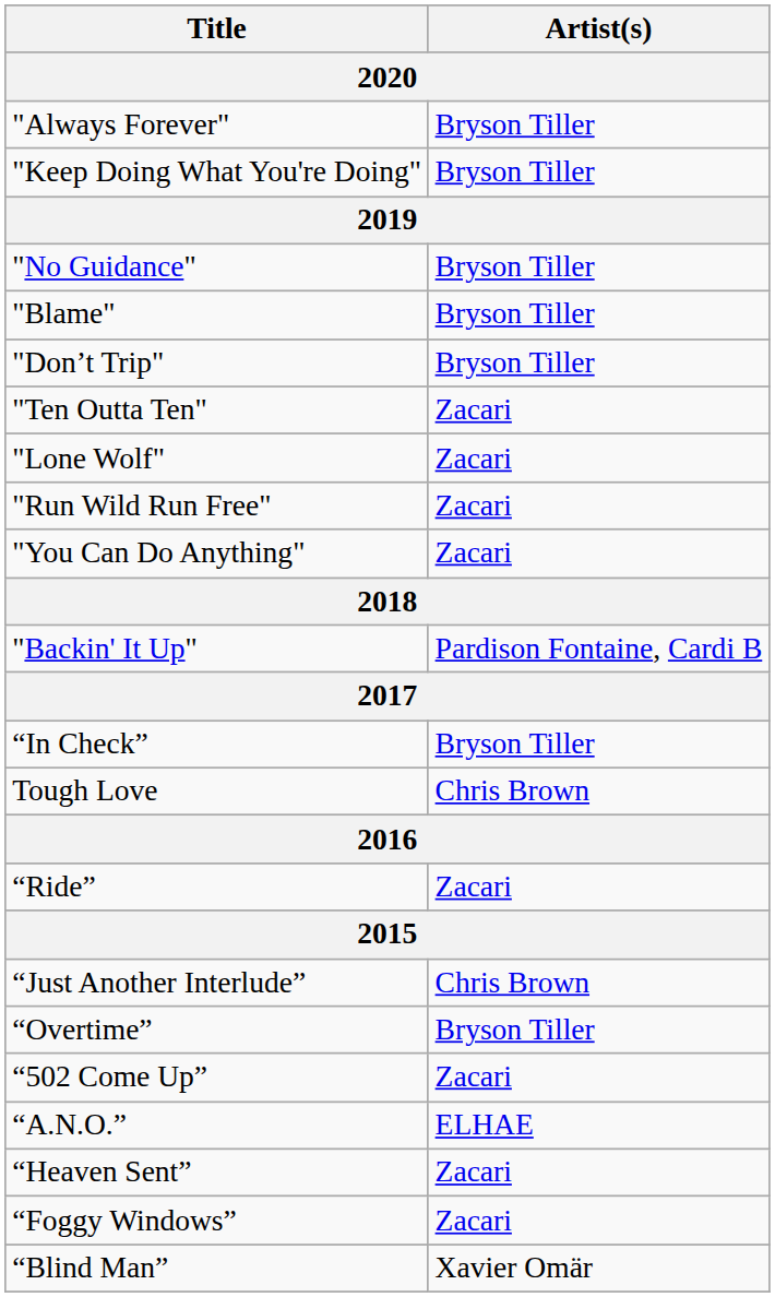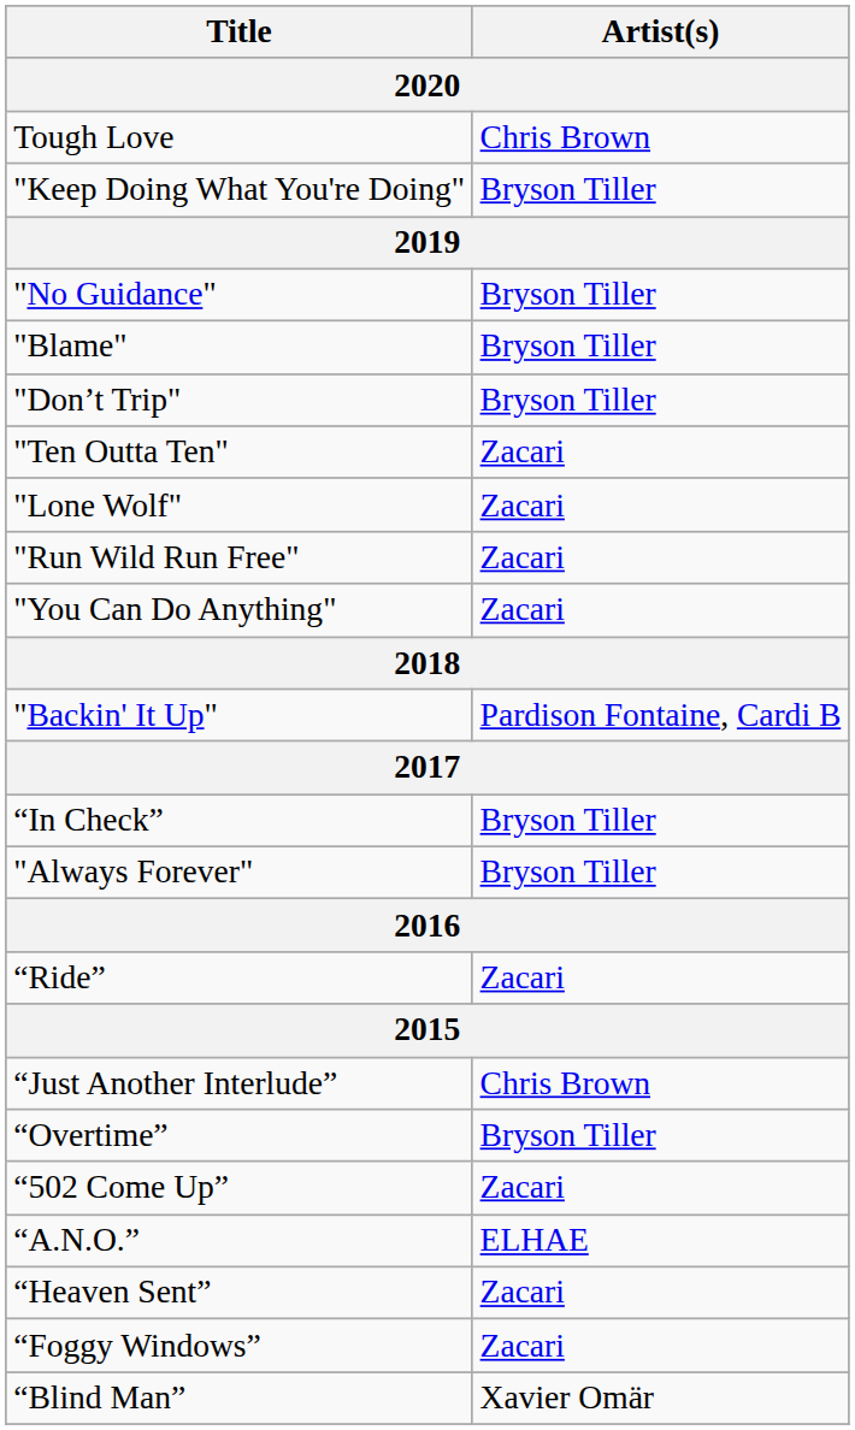rows swapped: "Always Forever" <-> Tough Love
